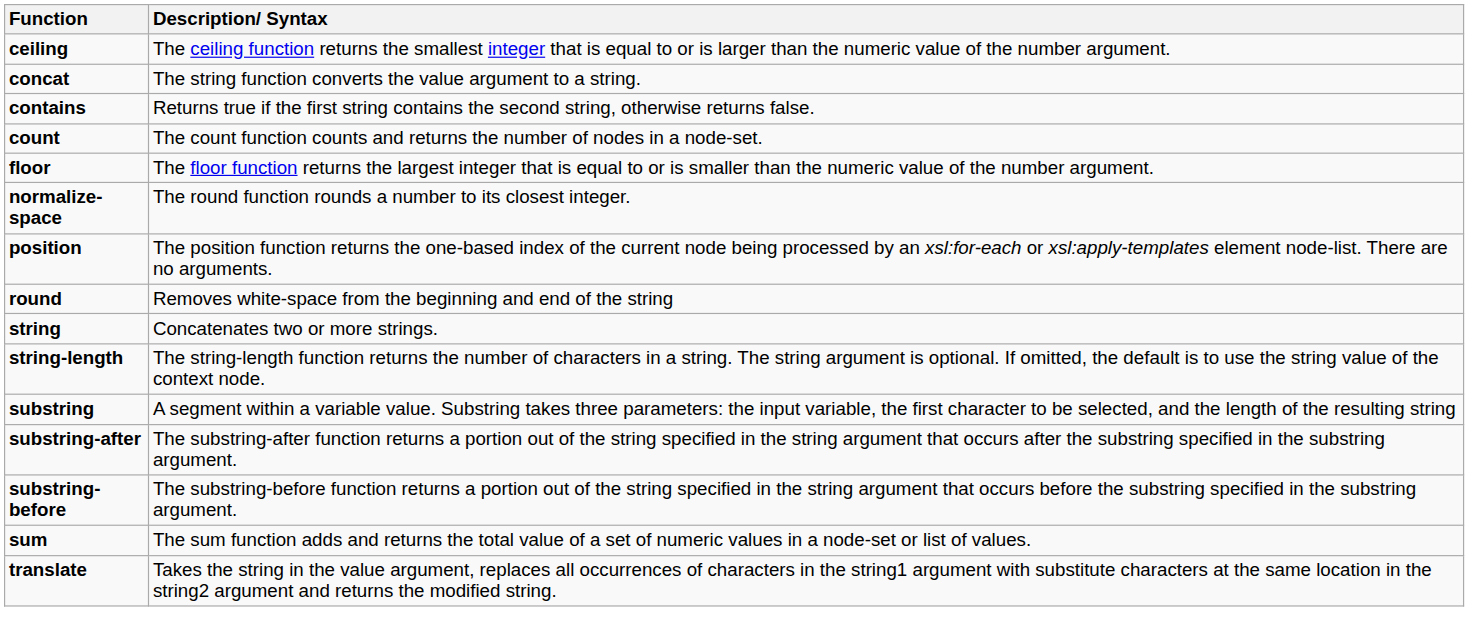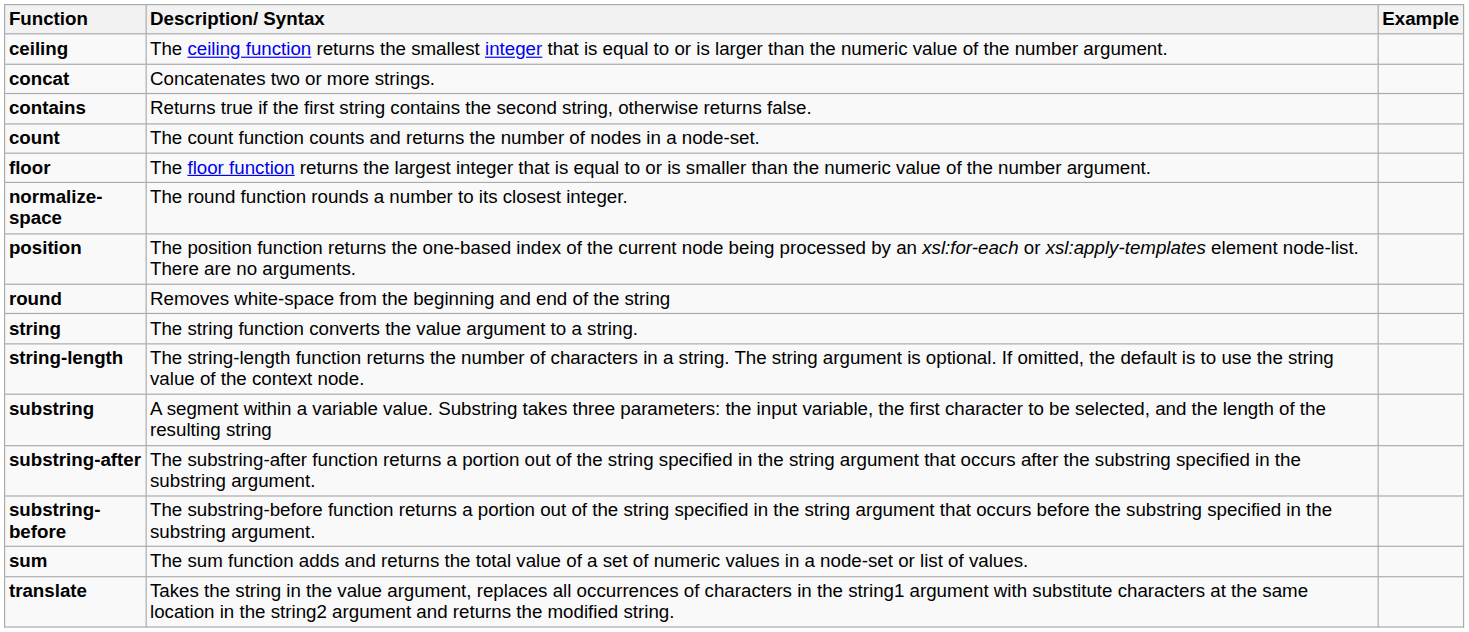+ column: Example
concat | Description/ Syntax: The string function converts the value argument to a string. -> Concatenates two or more strings.
string | Description/ Syntax: Concatenates two or more strings. -> The string function converts the value argument to a string.
